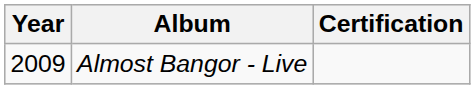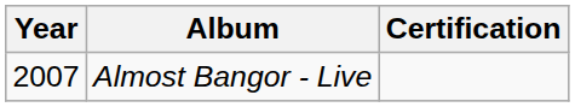Almost Bangor - Live | Year: 2009 -> 2007
